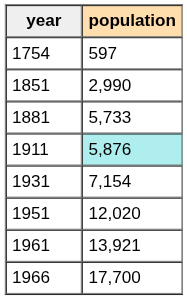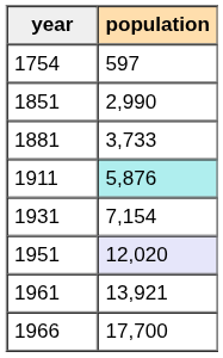1881 | population: 5,733 -> 3,733
1951 | population: no background -> lavender background
